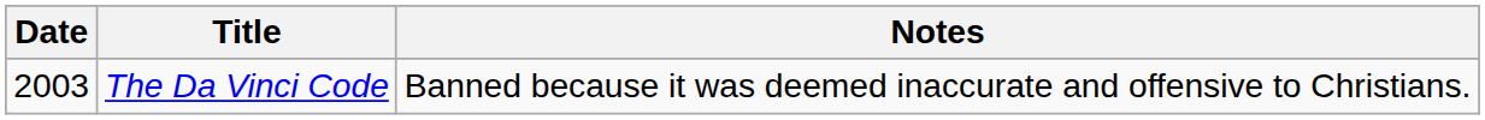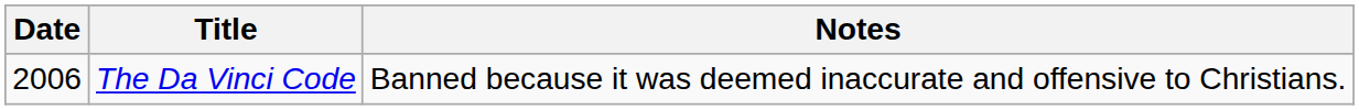The Da Vinci Code | Date: 2003 -> 2006
